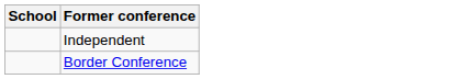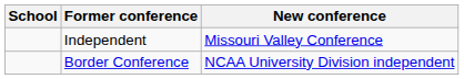+ column: New conference | Missouri Valley Conference | NCAA University Division independent
